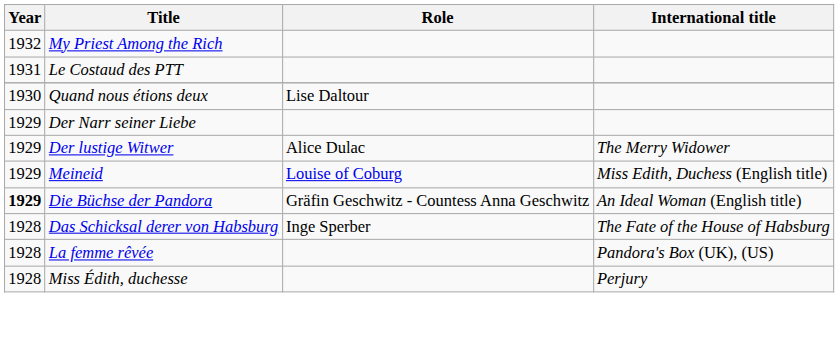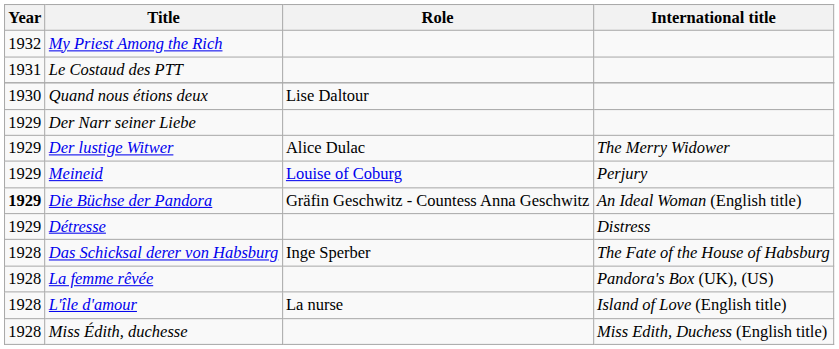Meineid | International title: Miss Edith, Duchess (English title) -> Perjury
+ row: 1929 | Détresse | Distress
+ row: 1928 | L'île d'amour | La nurse | Island of Love (English title)
Miss Édith, duchesse | International title: Perjury -> Miss Edith, Duchess (English title)
